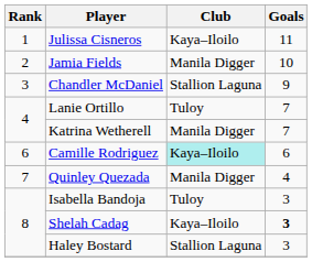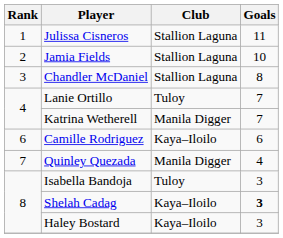Julissa Cisneros | Club: Kaya–Iloilo -> Stallion Laguna
Jamia Fields | Club: Manila Digger -> Stallion Laguna
Chandler McDaniel | Goals: 9 -> 8
Camille Rodriguez | Club: paleturquoise background -> no background
Haley Bostard | Club: Stallion Laguna -> Kaya–Iloilo
